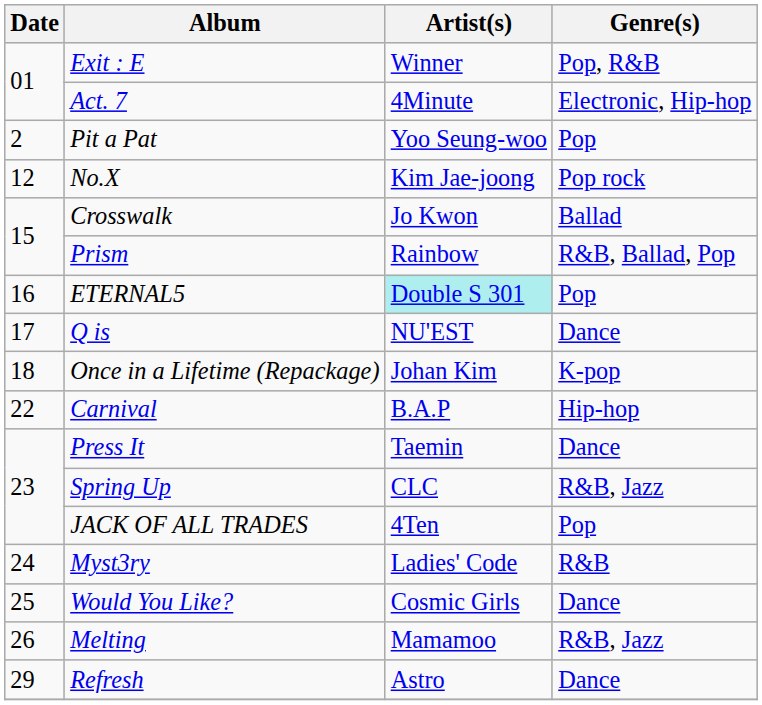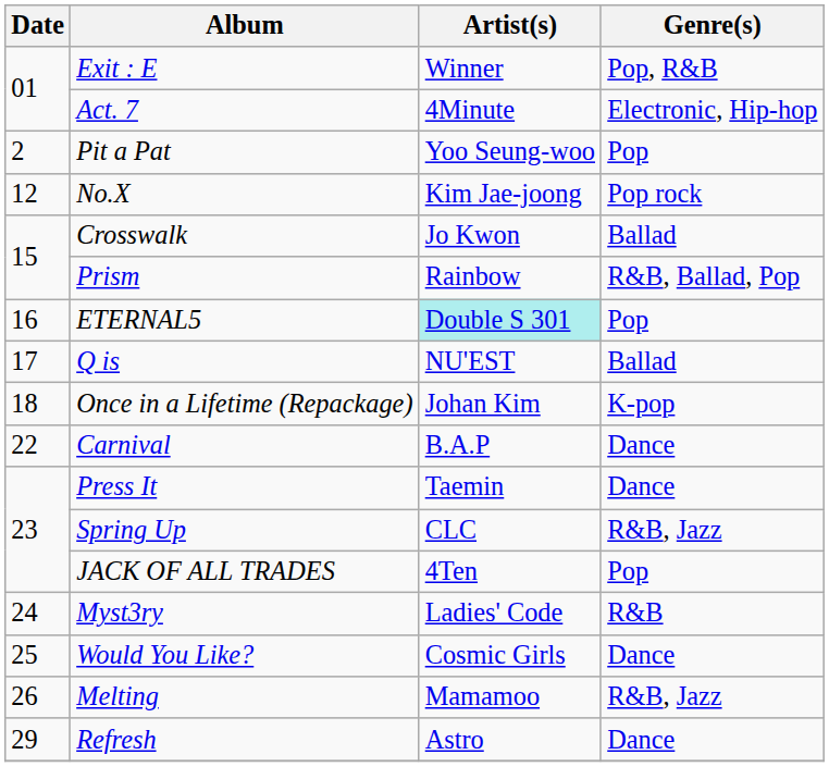Q is | Genre(s): Dance -> Ballad
Carnival | Genre(s): Hip-hop -> Dance
